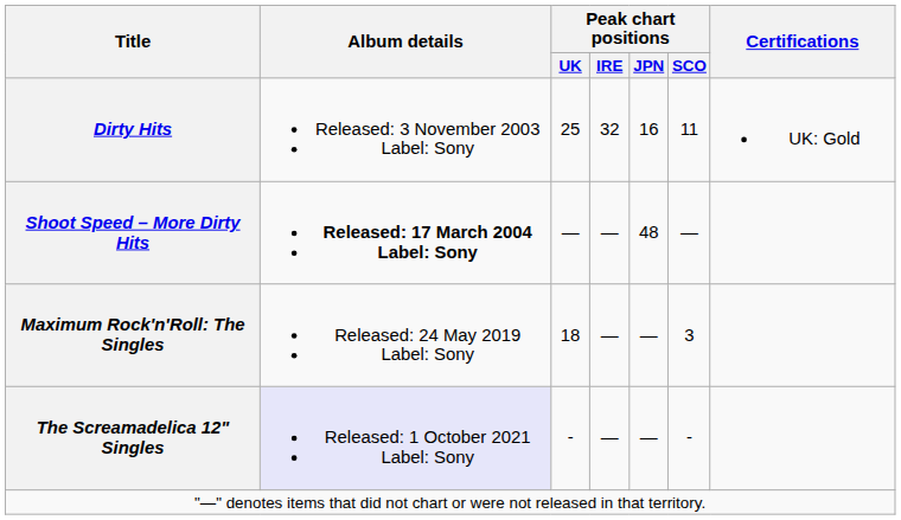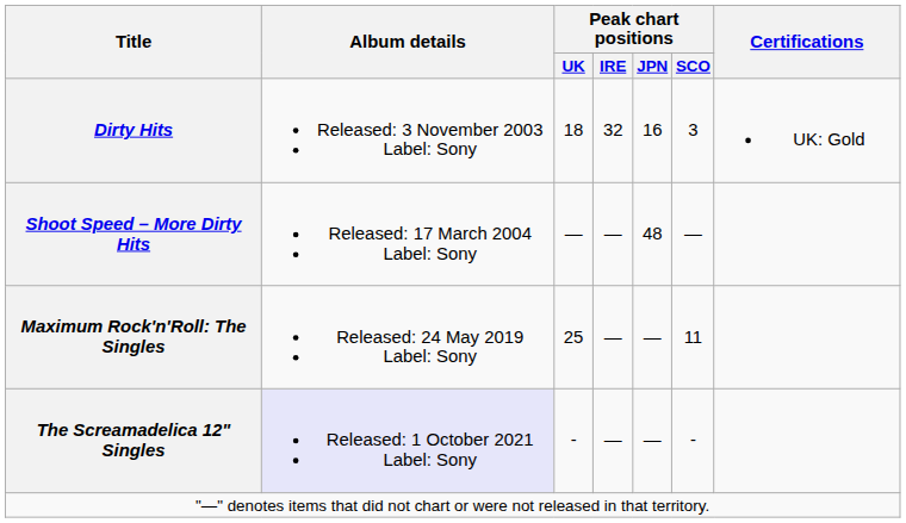Dirty Hits | Peak chart positions / UK: 25 -> 18
Dirty Hits | Peak chart positions / SCO: 11 -> 3
Shoot Speed – More Dirty Hits | Album details: bold -> normal
Maximum Rock'n'Roll: The Singles | Peak chart positions / UK: 18 -> 25
Maximum Rock'n'Roll: The Singles | Peak chart positions / SCO: 3 -> 11
